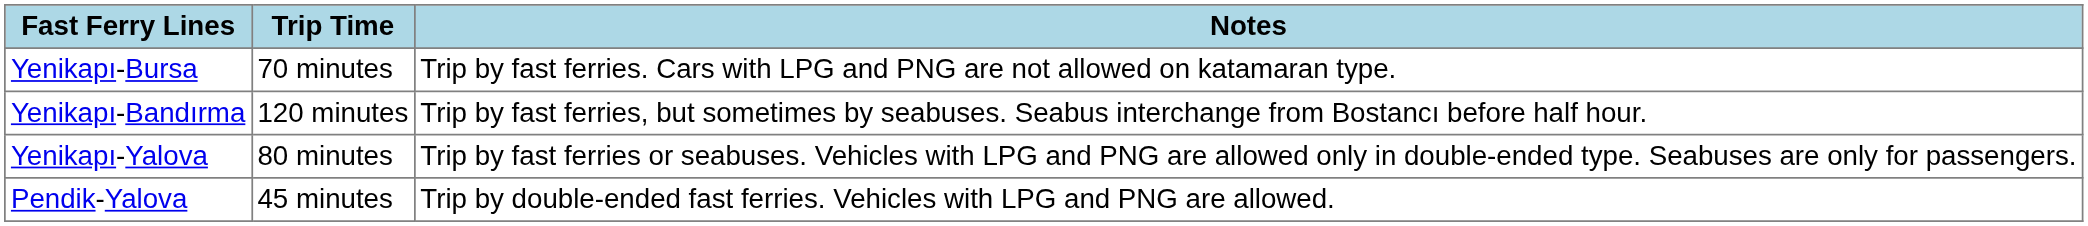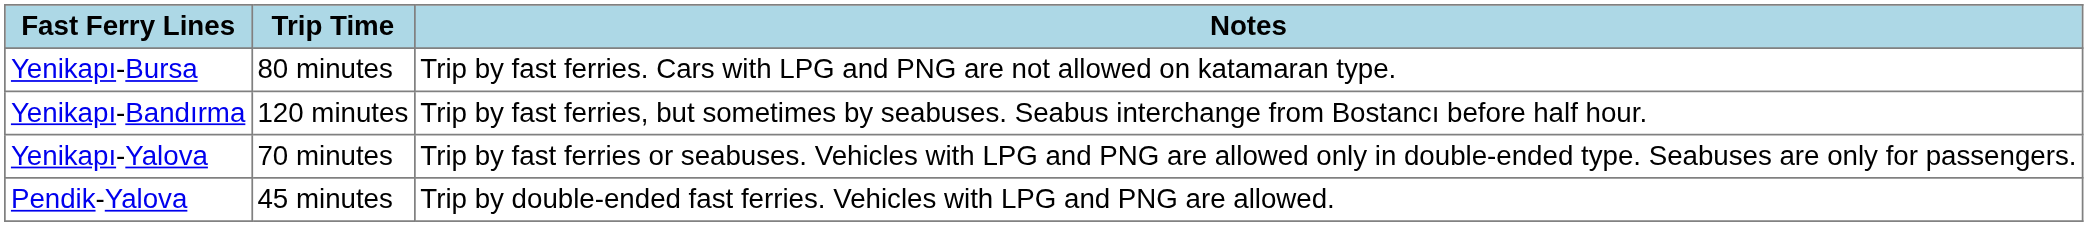Yenikapı-Bursa | Trip Time: 70 minutes -> 80 minutes
Yenikapı-Yalova | Trip Time: 80 minutes -> 70 minutes
